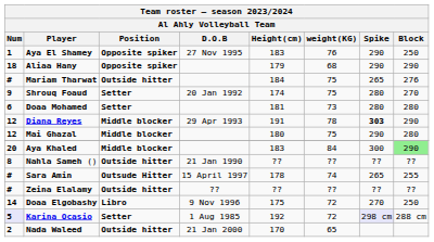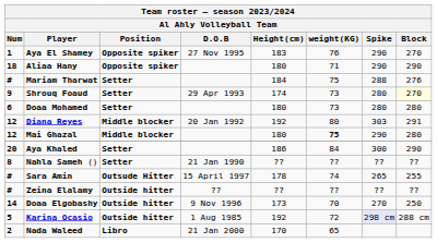Aya El Shamey | Block: 250 -> 270
Aliaa Hany | Height(cm): 179 -> 180
Aliaa Hany | weight(KG): 68 -> 71
Mariam Tharwat | Position: Outside hitter -> Setter
Mariam Tharwat | Spike: 265 -> 288
Shrouq Foaud | D.O.B: 20 Jan 1992 -> 29 Apr 1993
Shrouq Foaud | weight(KG): 75 -> 73
Shrouq Foaud | Block: no background -> lightyellow background
Doaa Mohamed | Height(cm): 181 -> 180
Diana Reyes | D.O.B: 29 Apr 1993 -> 20 Jan 1992
Diana Reyes | Height(cm): 191 -> 192
Diana Reyes | weight(KG): 78 -> 80
Diana Reyes | Spike: bold -> normal
Diana Reyes | Block: 290 -> 291
Mai Ghazal | weight(KG): normal -> bold
Aya Khaled | Position: Middle blocker -> Setter
Aya Khaled | Height(cm): 183 -> 186
Aya Khaled | Block: lightgreen background -> no background
Nahla Sameh () | Position: Outside hitter -> Setter
Doaa Elgobashy | Position: Libro -> Outside hitter
Doaa Elgobashy | Height(cm): 175 -> 173
Doaa Elgobashy | weight(KG): 72 -> 70
Karina Ocasio | Num: lavender background -> no background
Karina Ocasio | Position: Setter -> Outside hitter
Nada Waleed | Position: Outside hitter -> Libro
